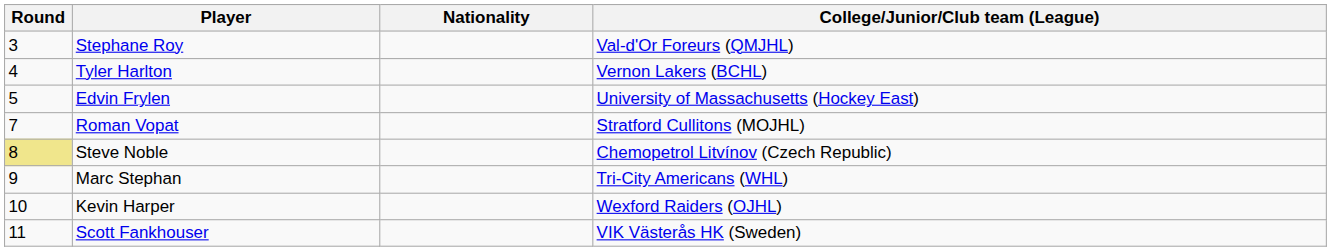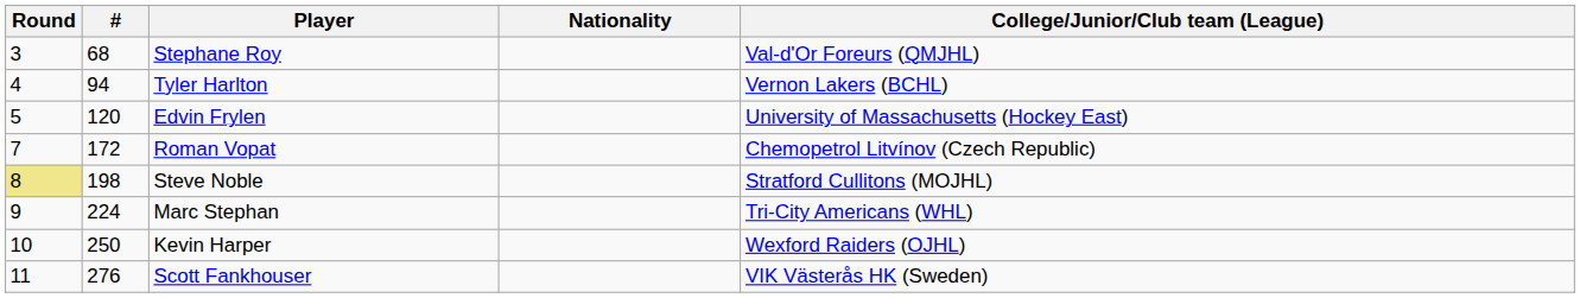+ column: # | 68 | 94 | 120 | 172 | 198 | 224 | 250 | 276
Roman Vopat | College/Junior/Club team (League): Stratford Cullitons (MOJHL) -> Chemopetrol Litvínov (Czech Republic)
Steve Noble | College/Junior/Club team (League): Chemopetrol Litvínov (Czech Republic) -> Stratford Cullitons (MOJHL)
